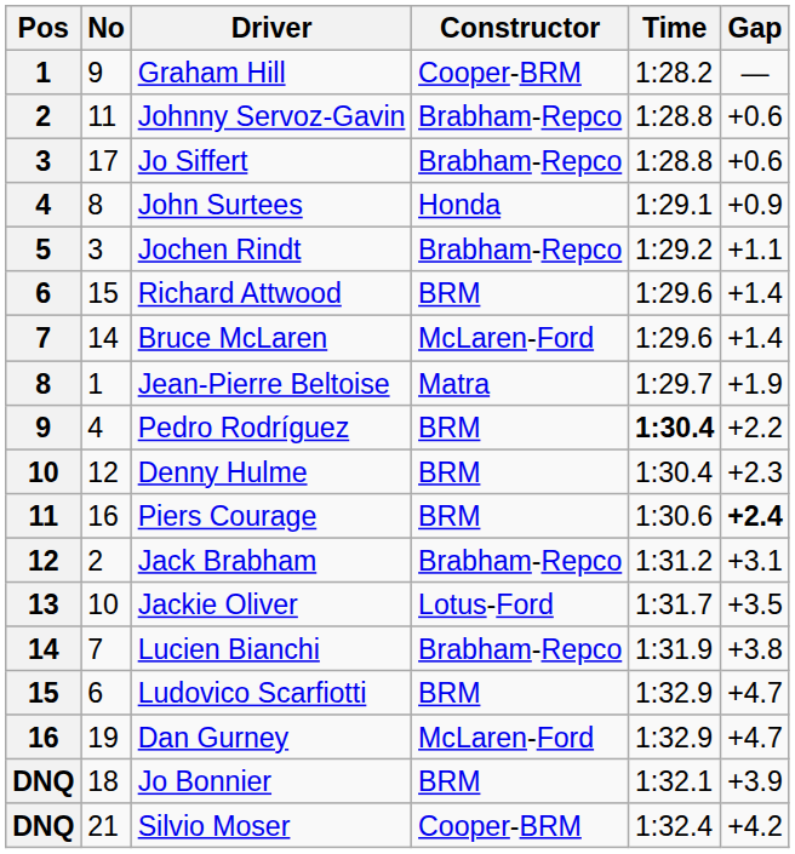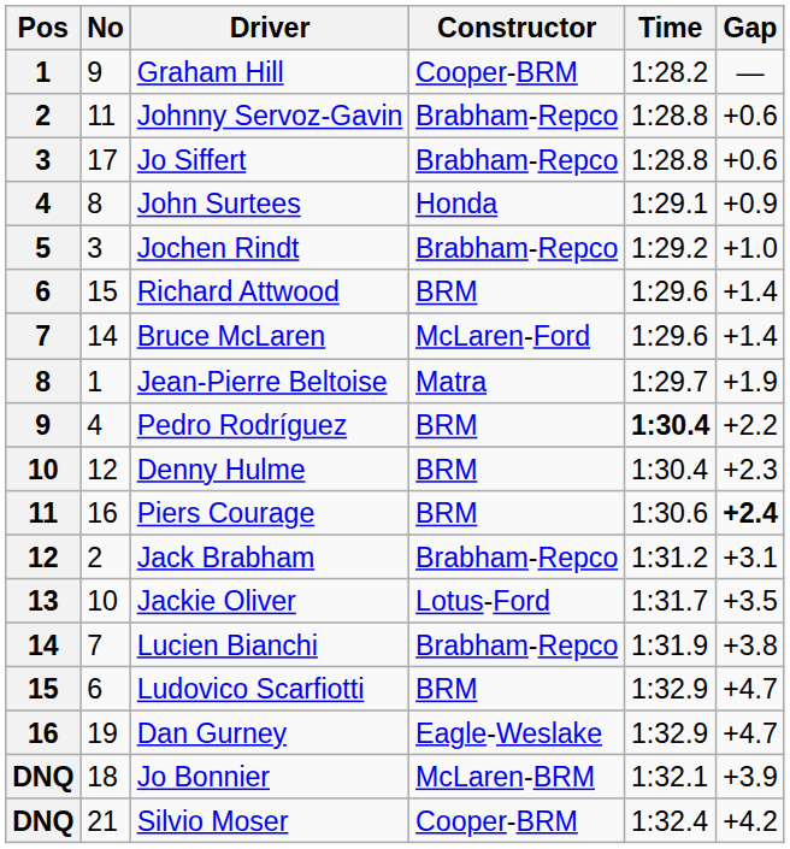Jochen Rindt | Gap: +1.1 -> +1.0
Dan Gurney | Constructor: McLaren-Ford -> Eagle-Weslake
Jo Bonnier | Constructor: BRM -> McLaren-BRM
